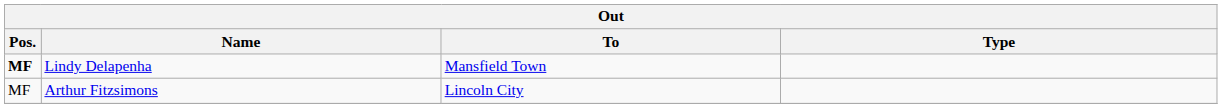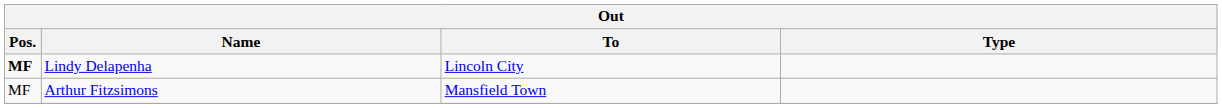Lindy Delapenha | To: Mansfield Town -> Lincoln City
Arthur Fitzsimons | To: Lincoln City -> Mansfield Town
